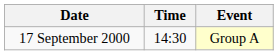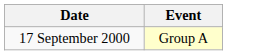- column: Time | 14:30
